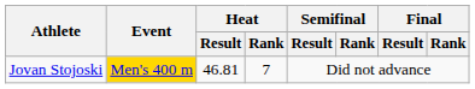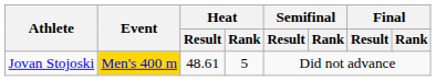Jovan Stojoski | Heat / Result: 46.81 -> 48.61
Jovan Stojoski | Heat / Rank: 7 -> 5
